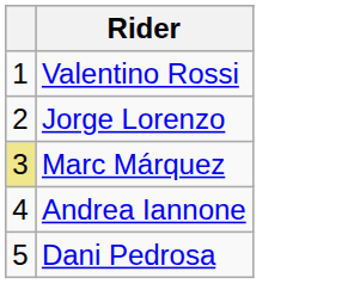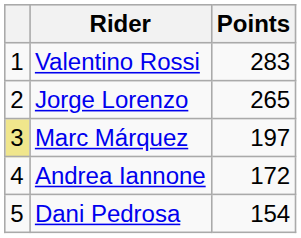+ column: Points | 283 | 265 | 197 | 172 | 154
